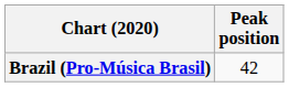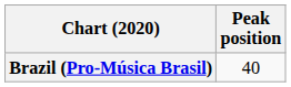Brazil (Pro-Música Brasil) | Peak position: 42 -> 40
